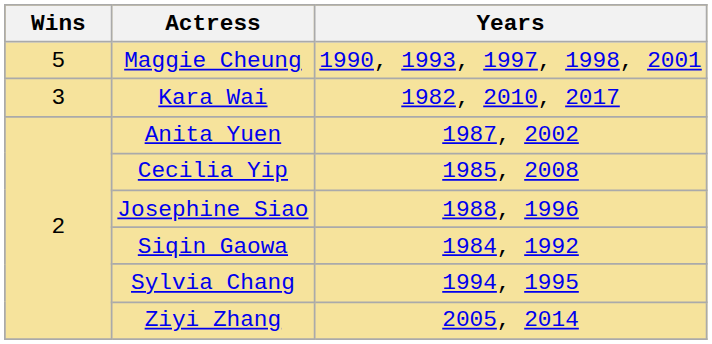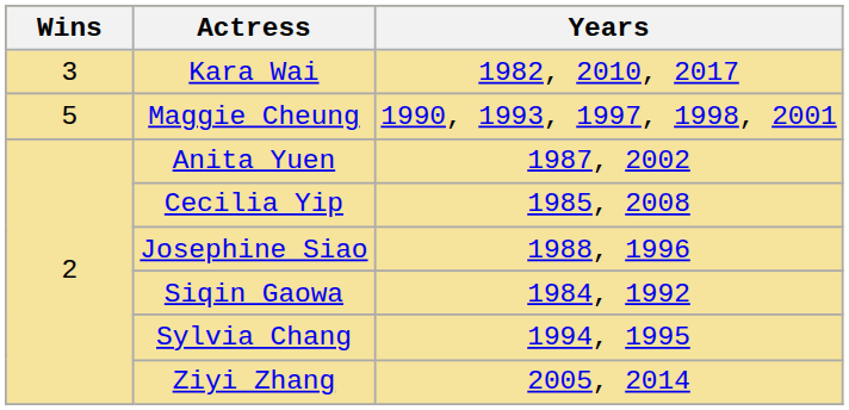rows swapped: Maggie Cheung <-> Kara Wai
